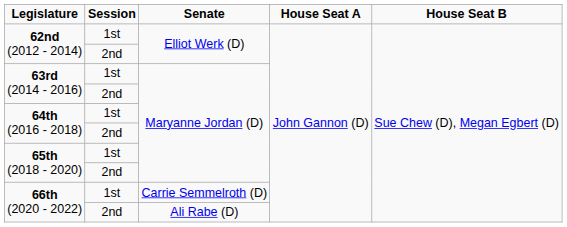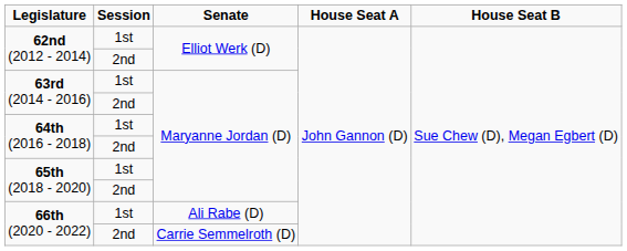66th (2020 - 2022) / 1st | Senate: Carrie Semmelroth (D) -> Ali Rabe (D)
66th (2020 - 2022) / 2nd | Senate: Ali Rabe (D) -> Carrie Semmelroth (D)
